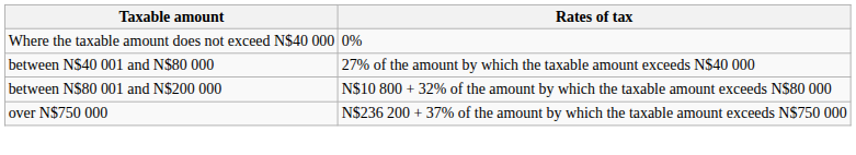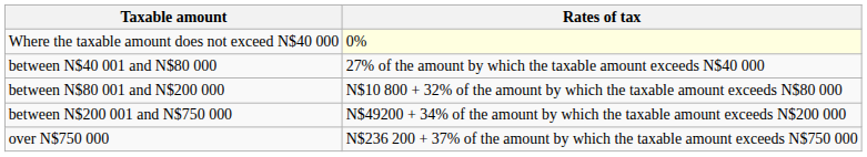Where the taxable amount does not exceed N$40 000 | Rates of tax: no background -> lightyellow background
+ row: between N$200 001 and N$750 000 | N$49200 + 34% of the amount by which the taxable amount exceeds N$200 000
